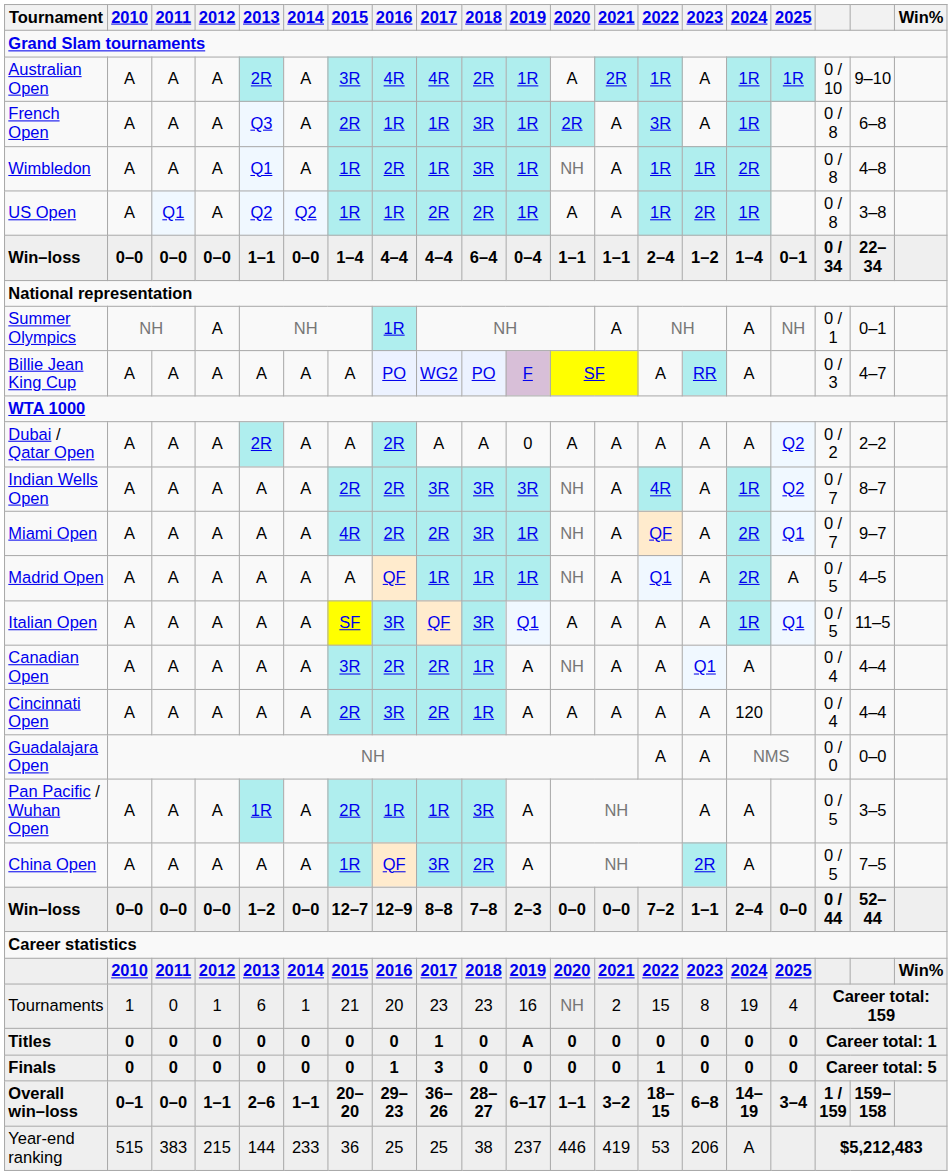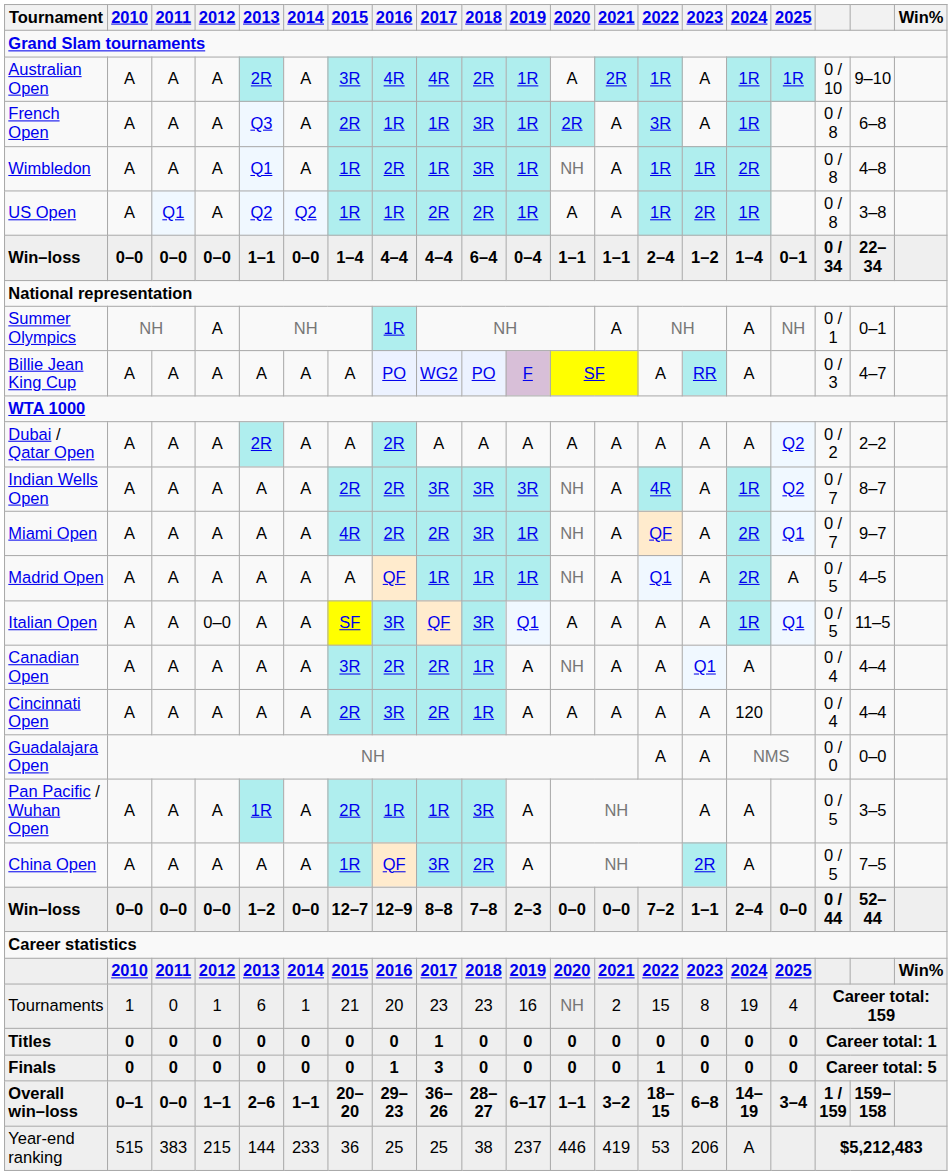Dubai / Qatar Open | 2019: 0 -> A
Italian Open | 2012: A -> 0–0
Titles | 2019: A -> 0
